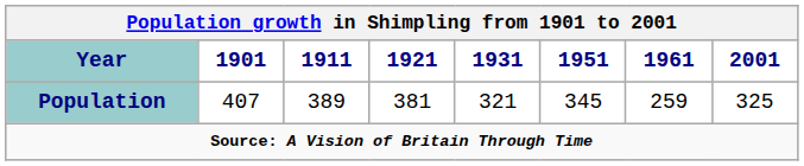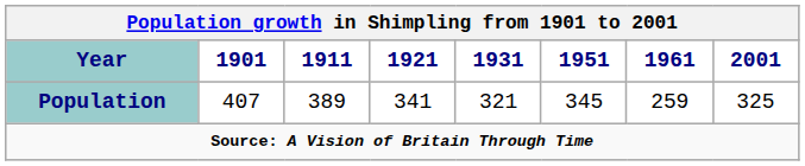Population | 1921: 381 -> 341
